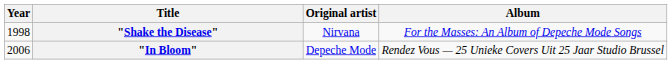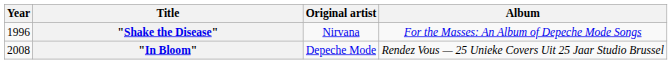"Shake the Disease" | Year: 1998 -> 1996
"In Bloom" | Year: 2006 -> 2008
